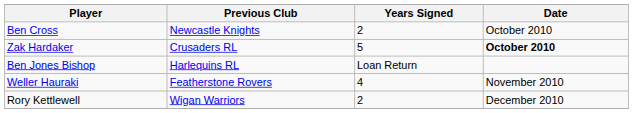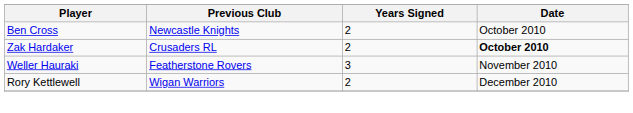Zak Hardaker | Years Signed: 5 -> 2
- row: Ben Jones Bishop | Harlequins RL | Loan Return
Weller Hauraki | Years Signed: 4 -> 3
